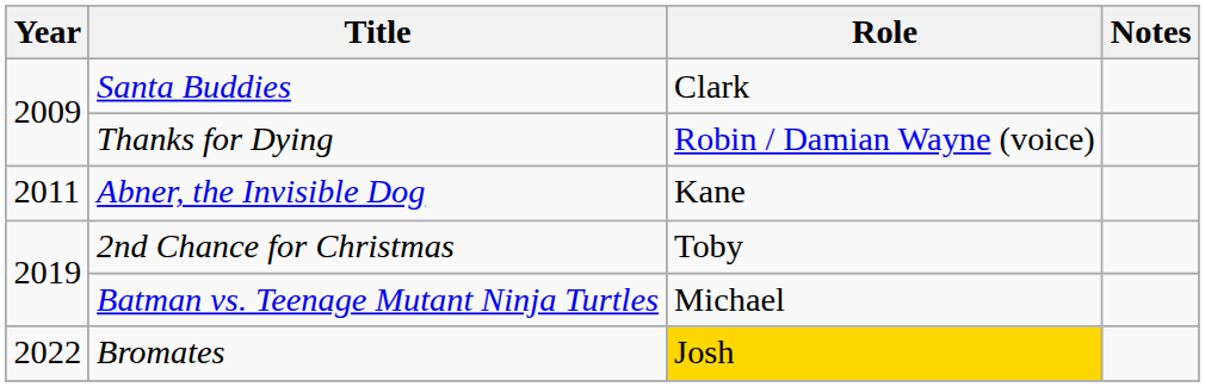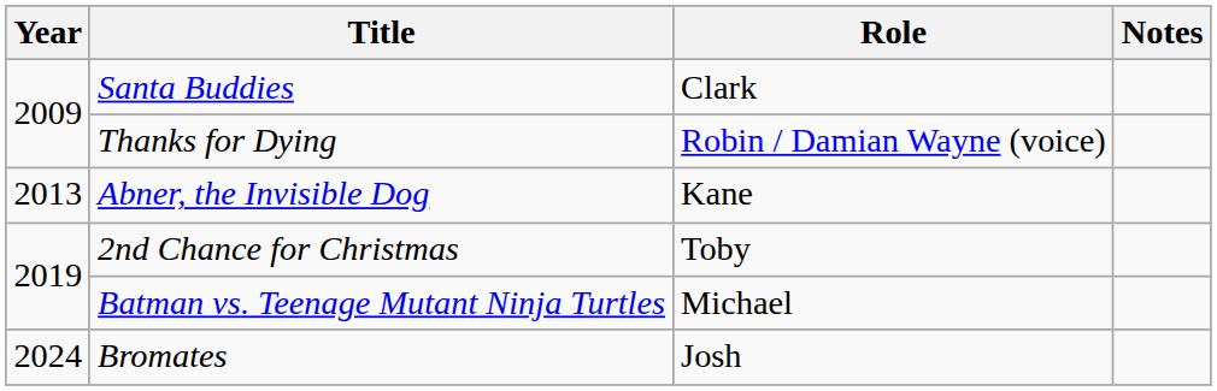Abner, the Invisible Dog | Year: 2011 -> 2013
Bromates | Year: 2022 -> 2024
Bromates | Role: gold background -> no background
